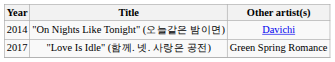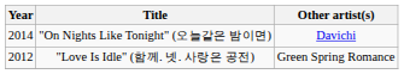"Love Is Idle" (함께. 넷. 사랑은 공전) | Year: 2017 -> 2012
